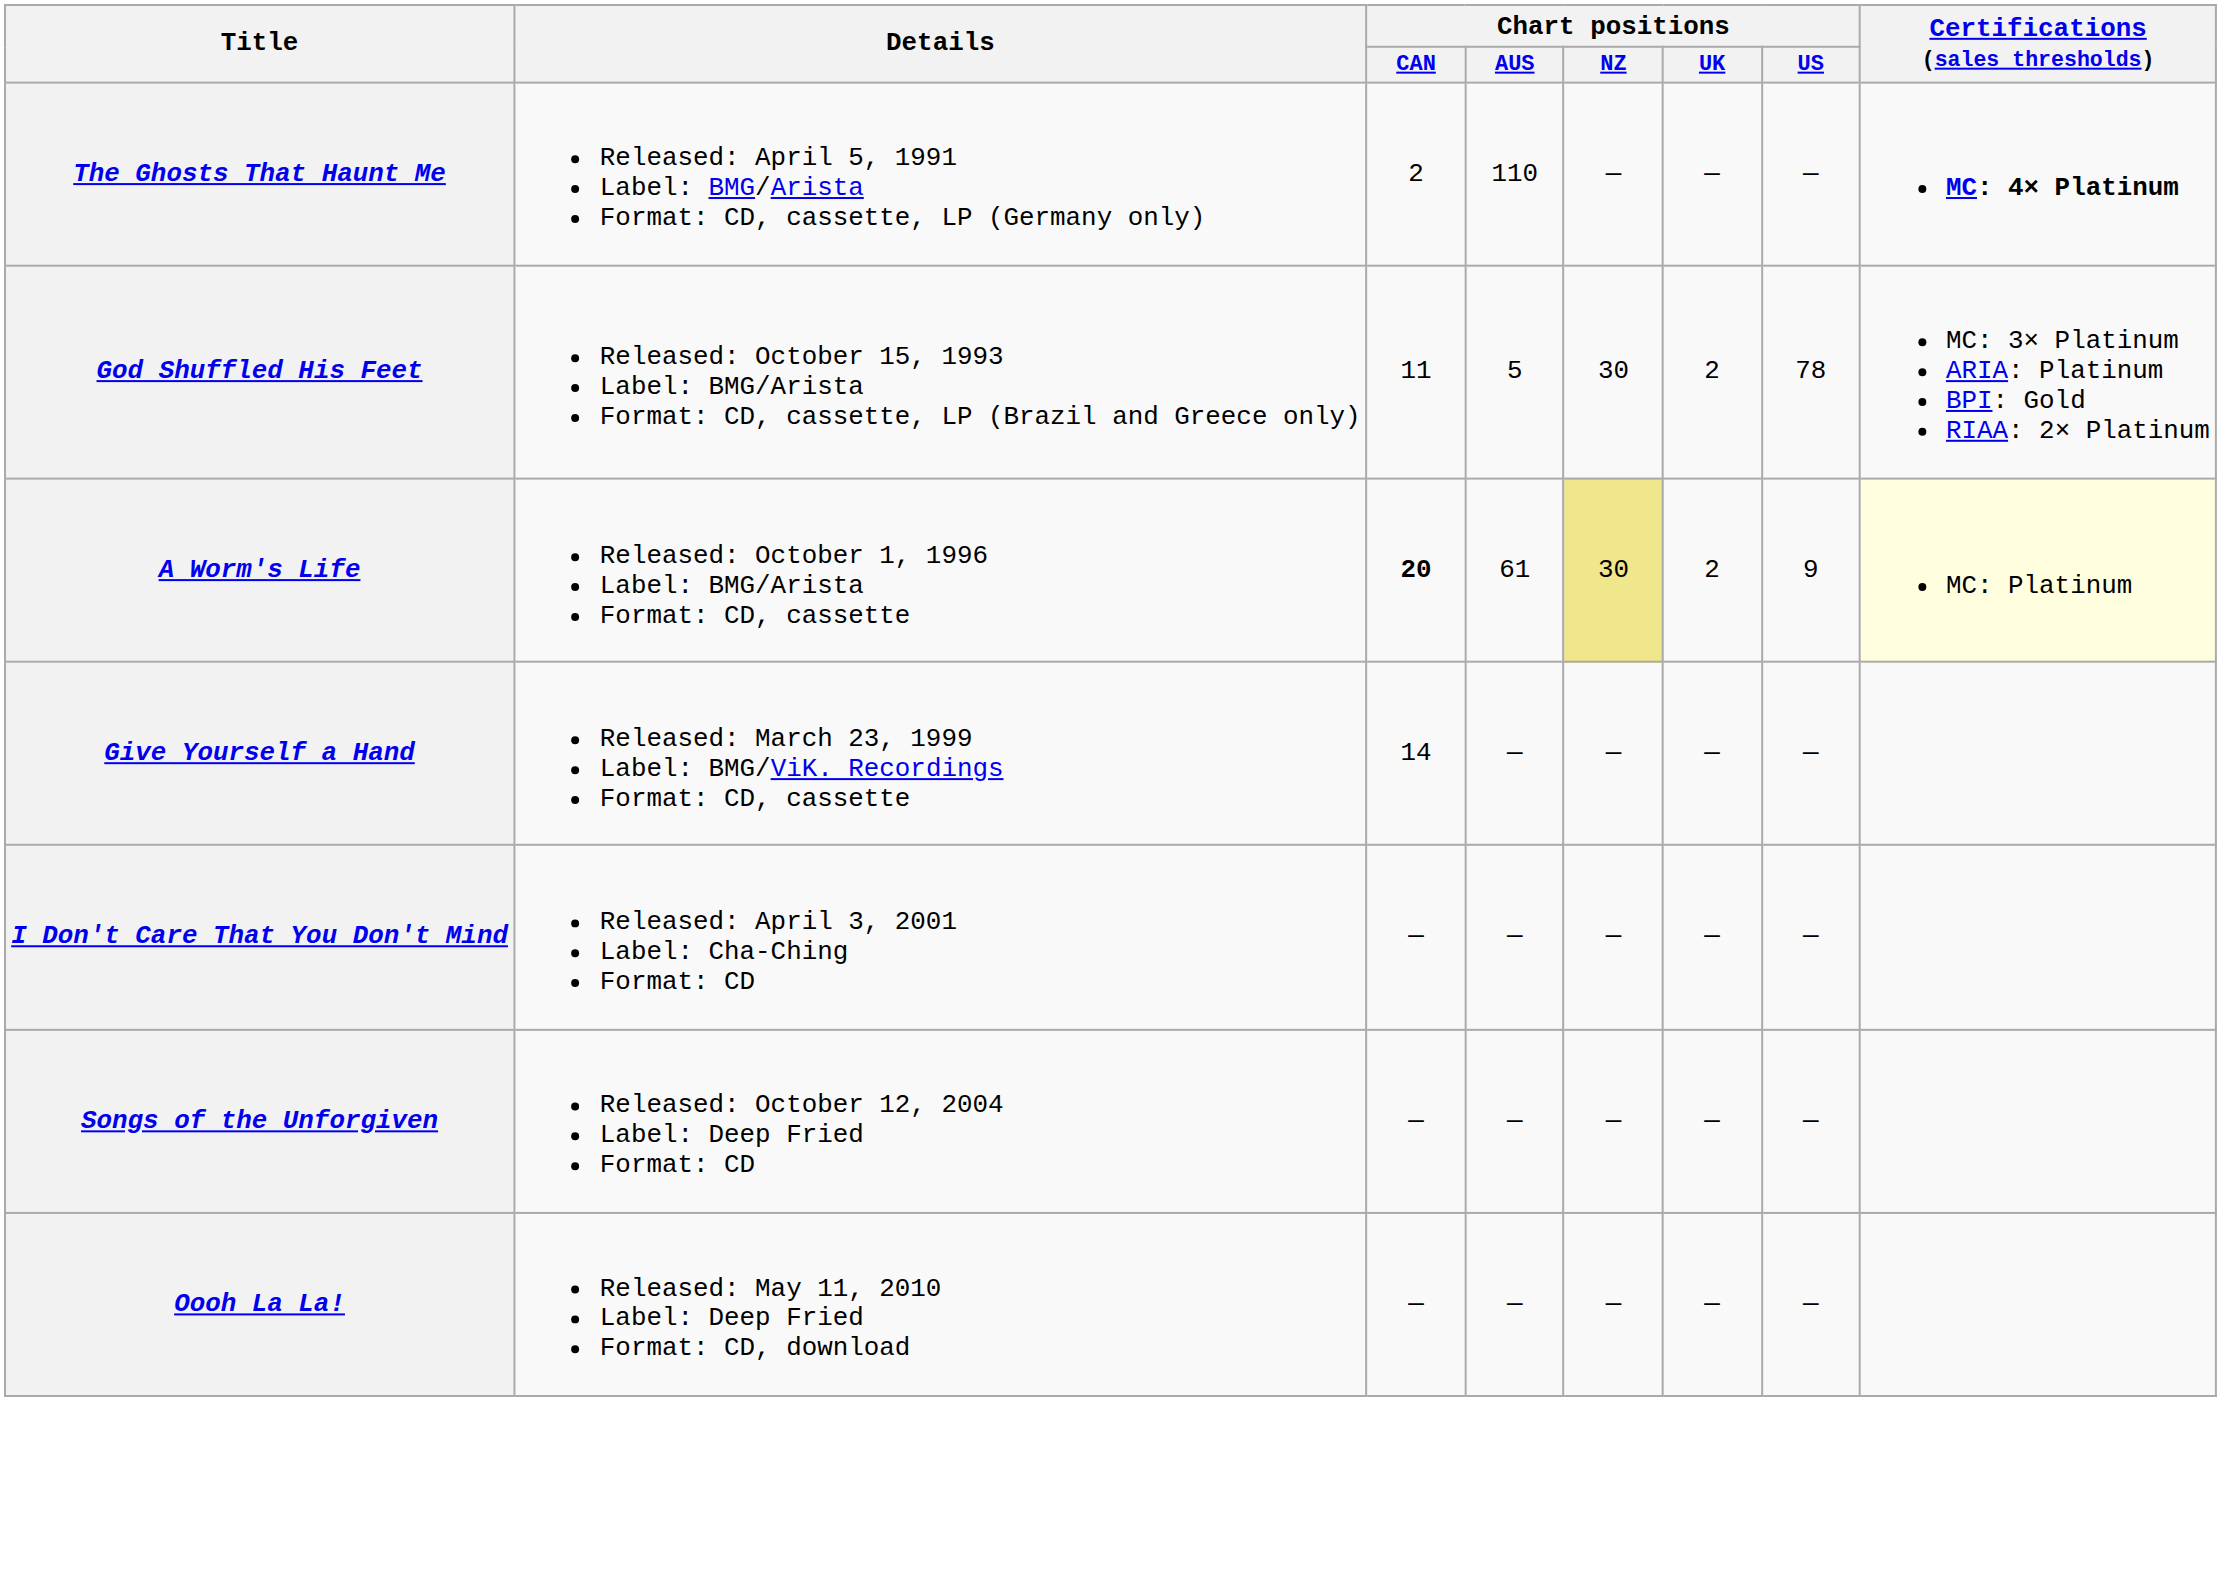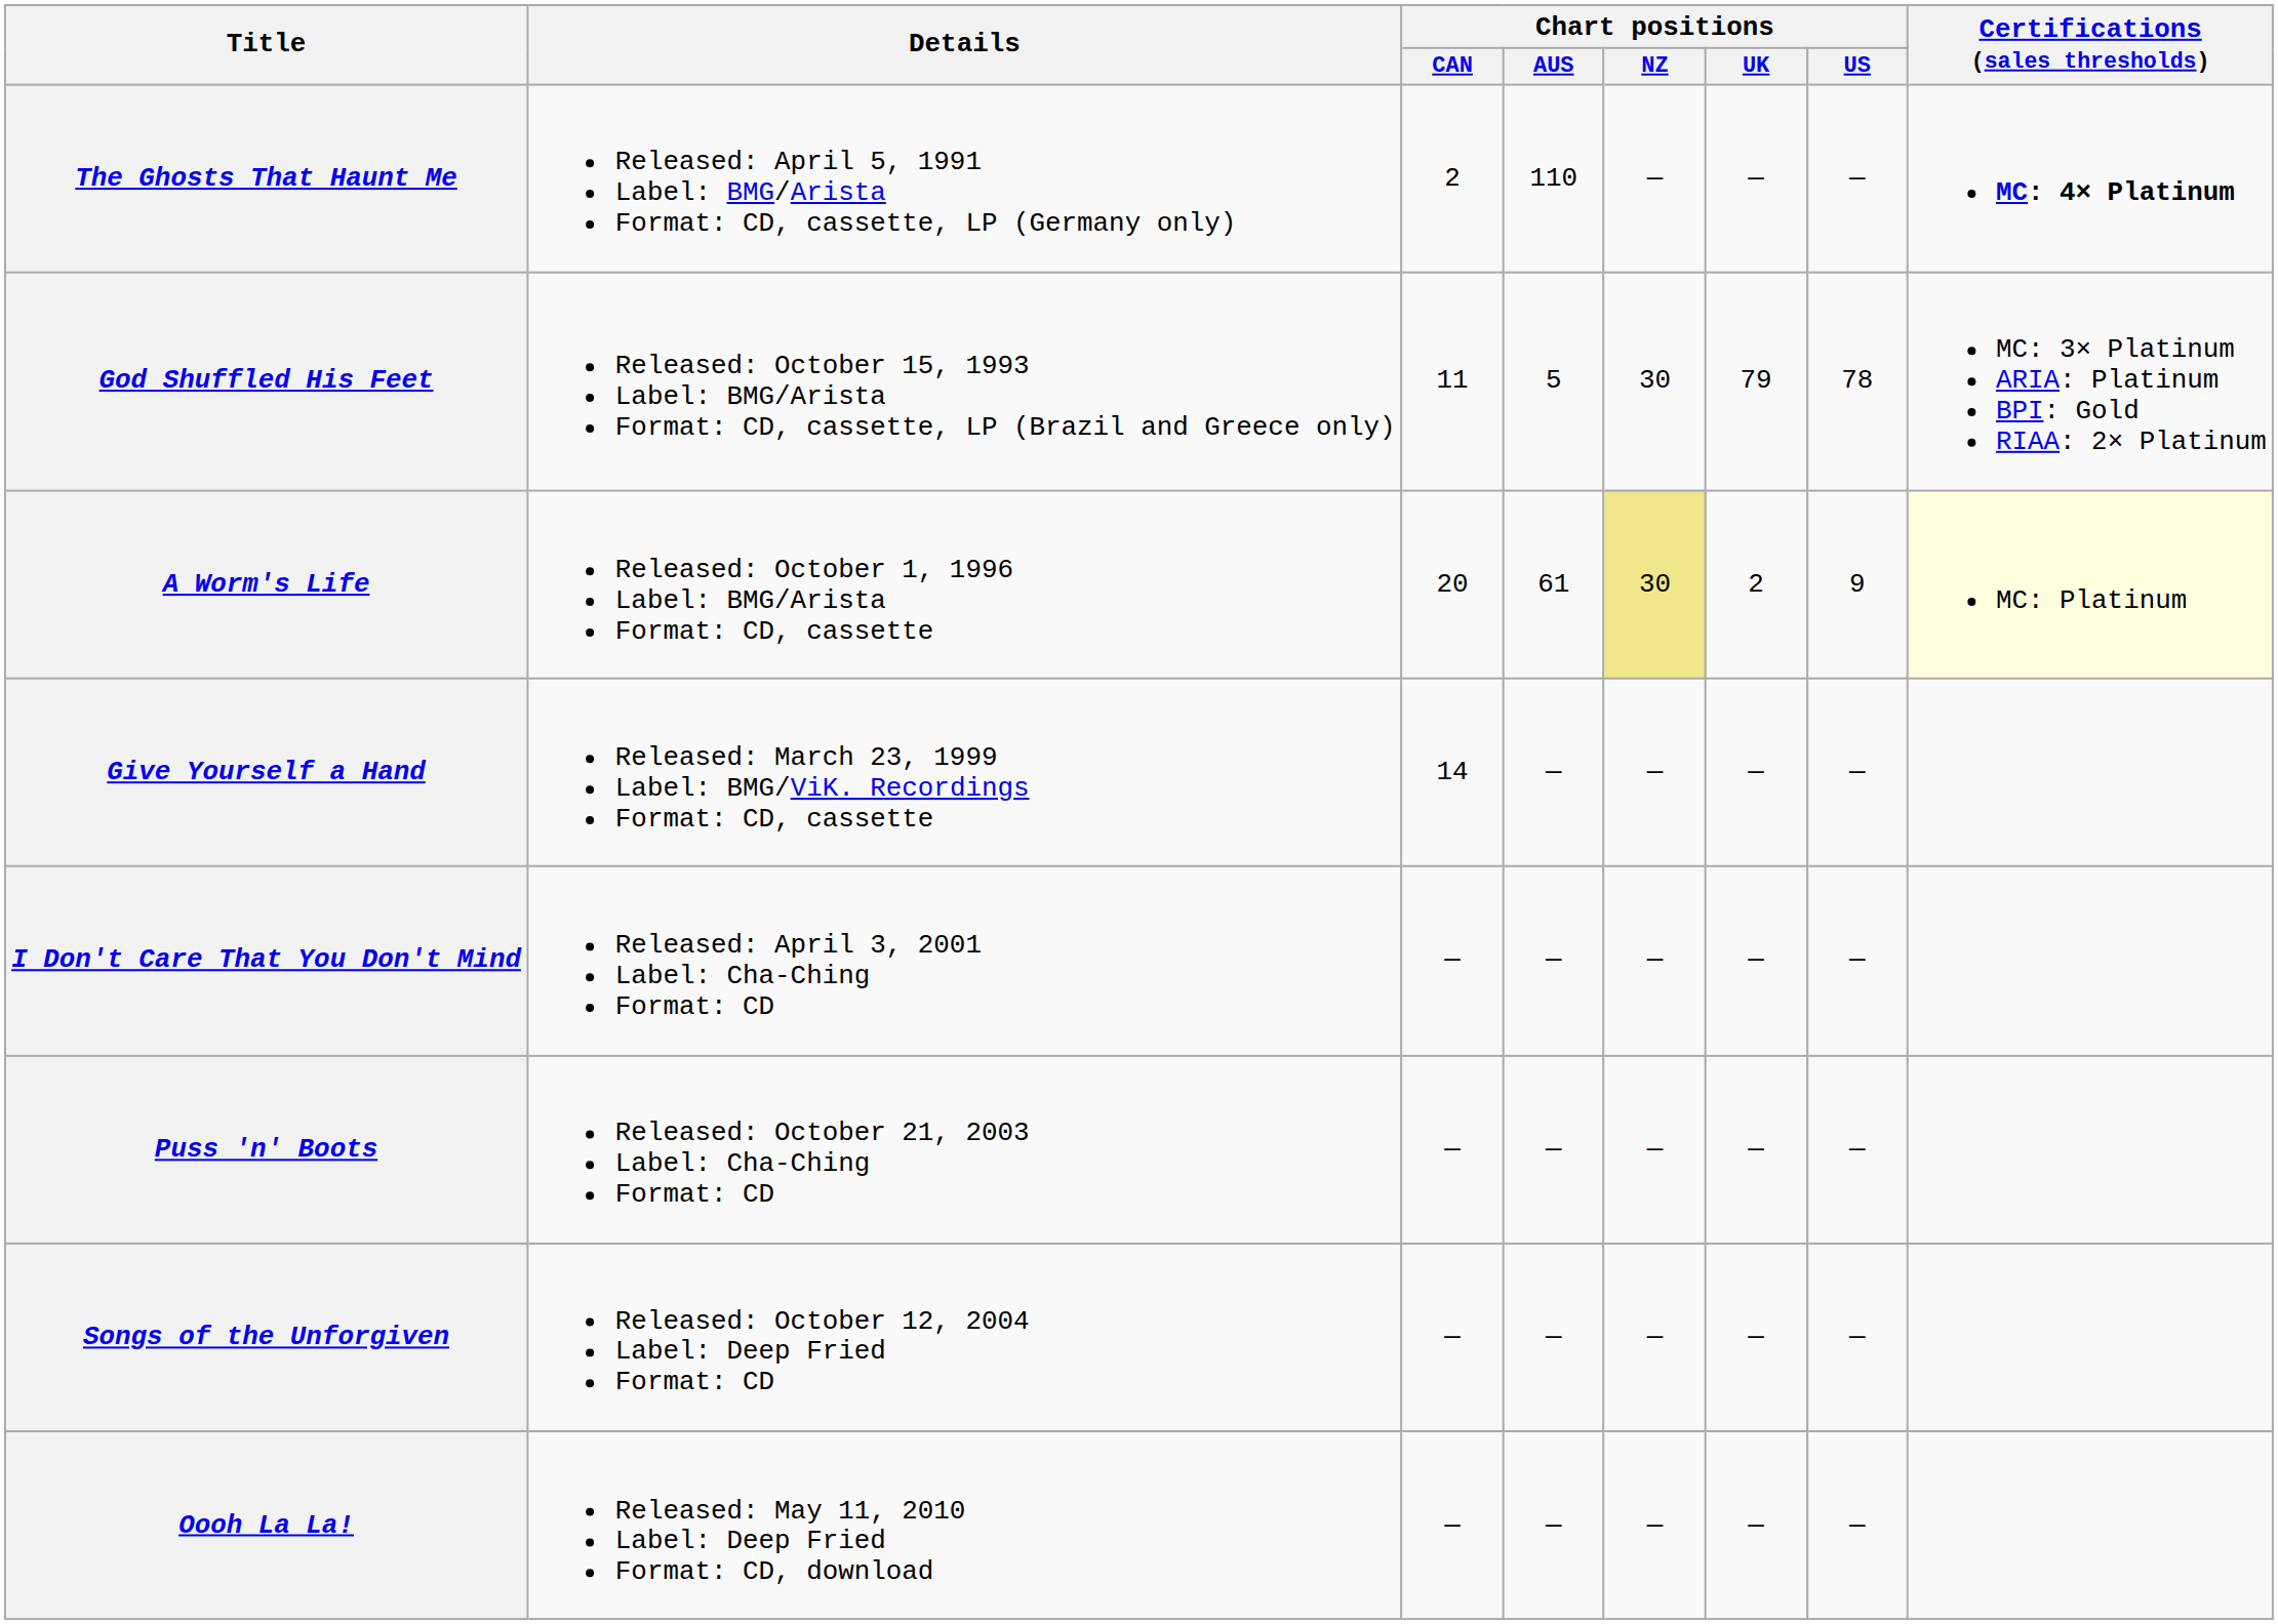God Shuffled His Feet | Chart positions / UK: 2 -> 79
A Worm's Life | Chart positions / CAN: bold -> normal
+ row: Puss 'n' Boots | Released: October 21, 2003 Label: Cha-Ching Format: CD | — | — | — | — | —
